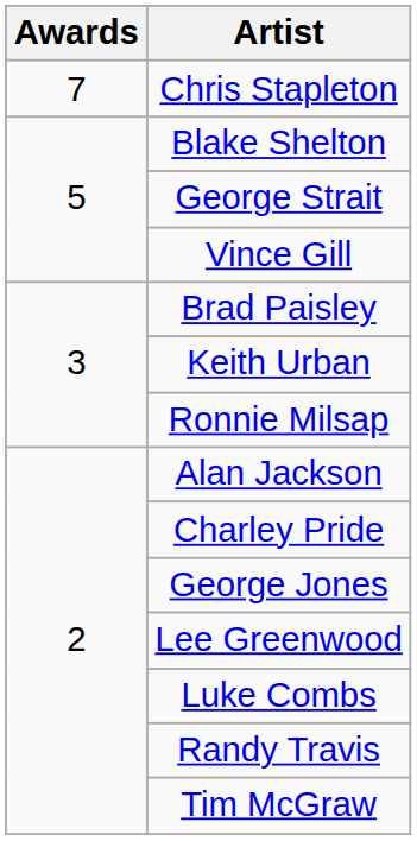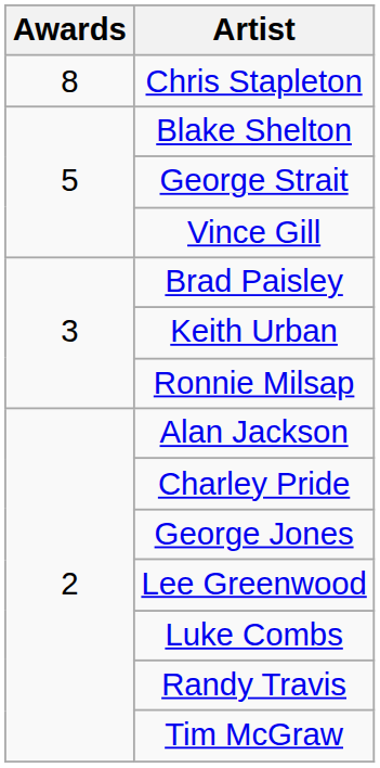Chris Stapleton | Awards: 7 -> 8
